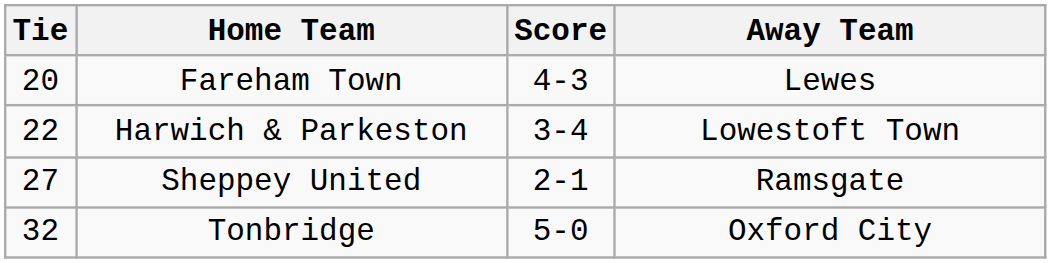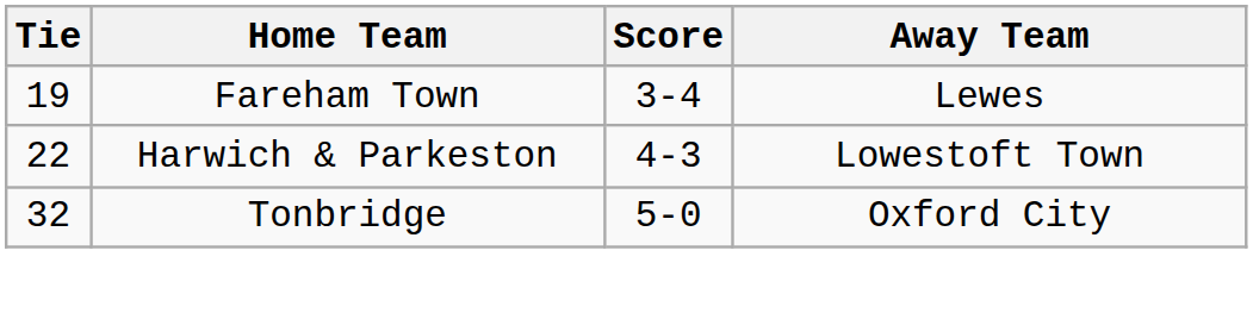Fareham Town | Tie: 20 -> 19
Fareham Town | Score: 4-3 -> 3-4
Harwich & Parkeston | Score: 3-4 -> 4-3
- row: 27 | Sheppey United | 2-1 | Ramsgate
